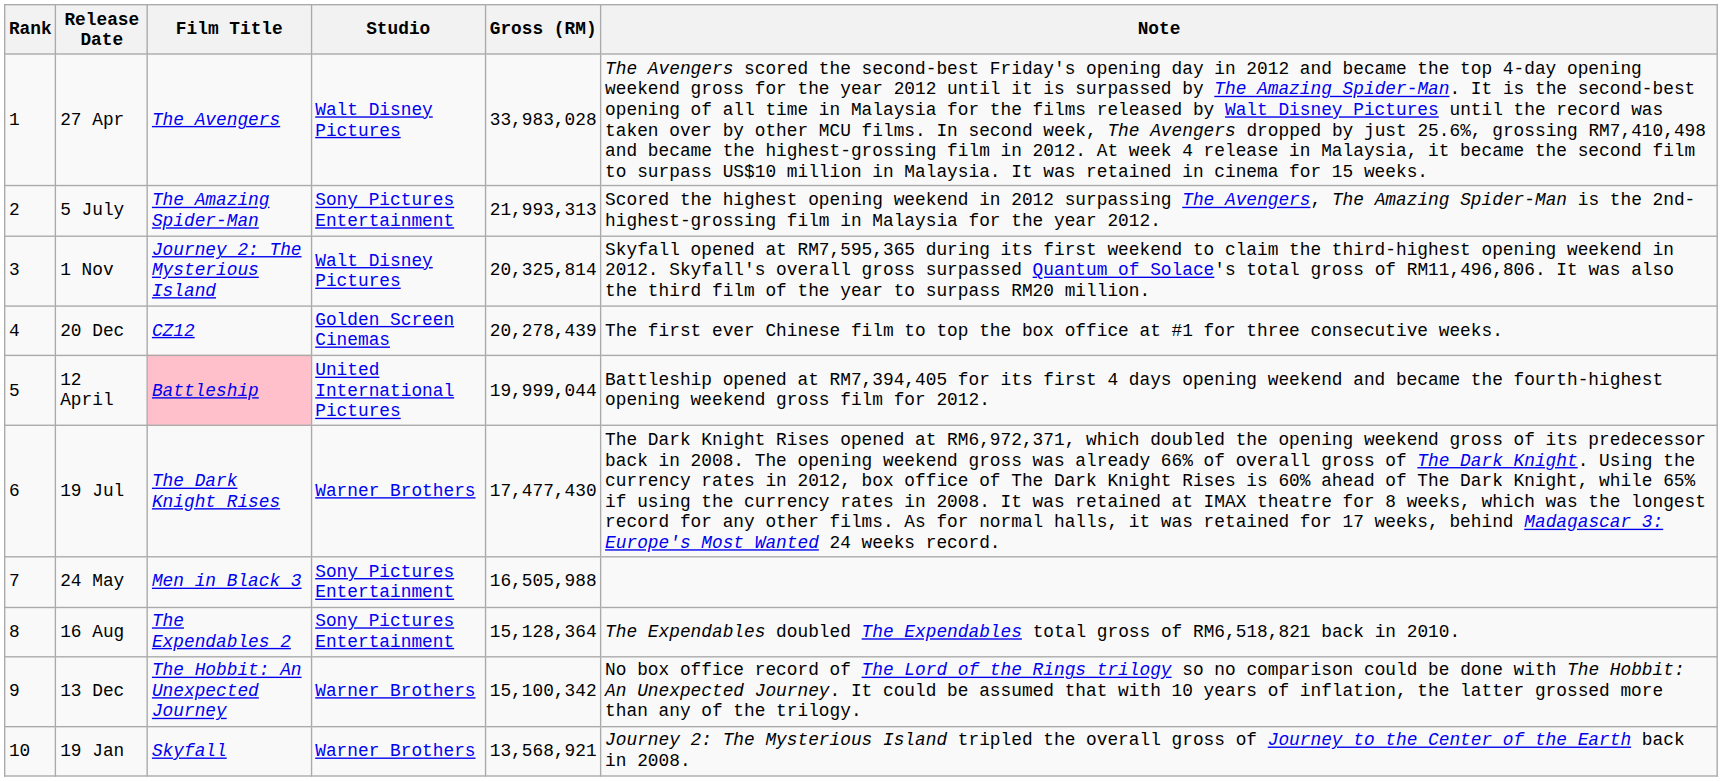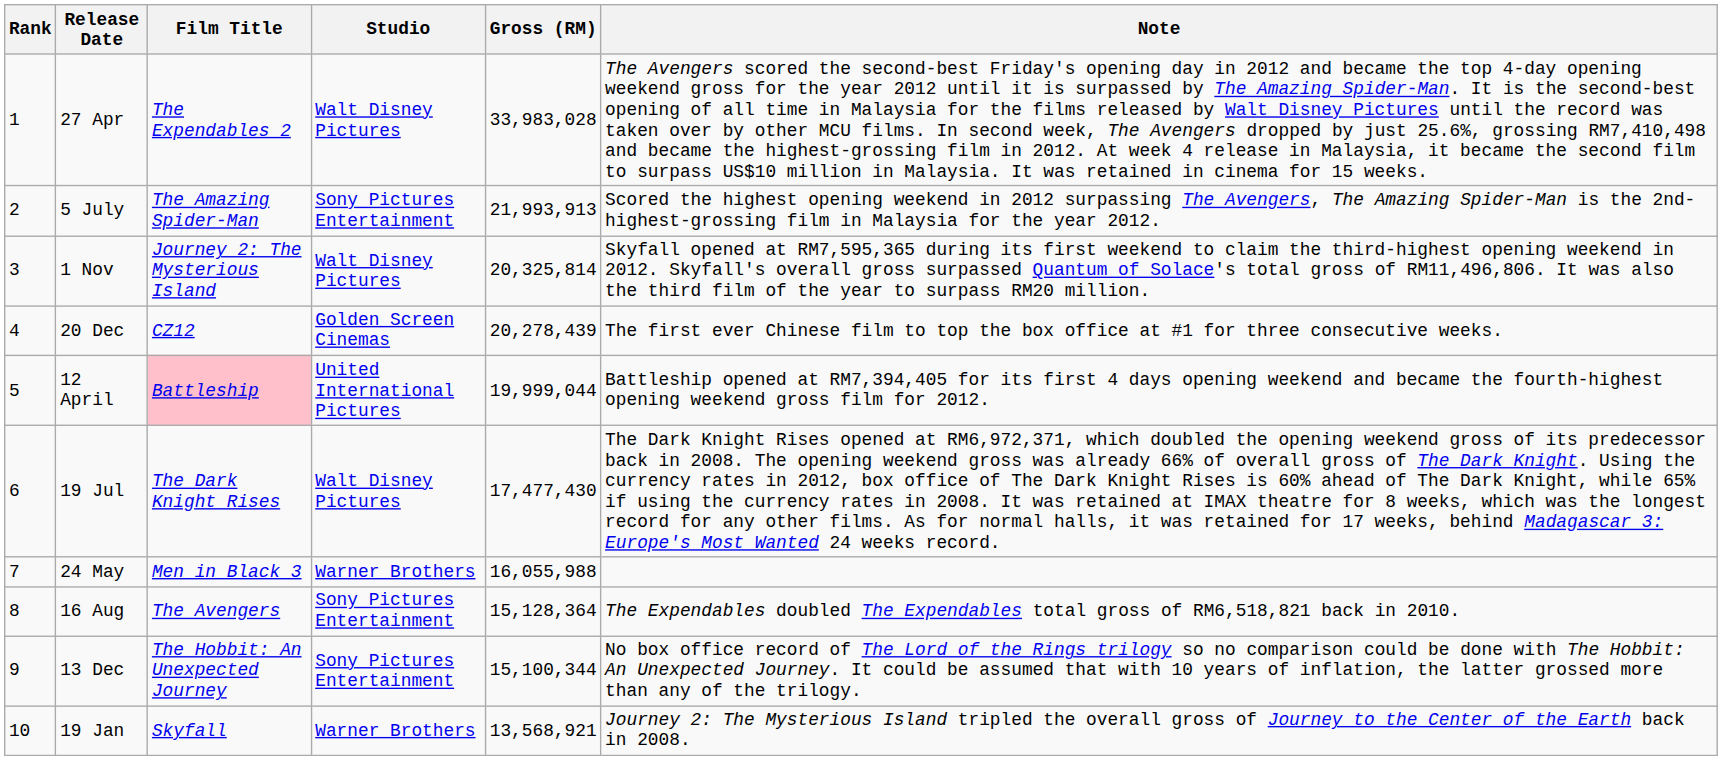27 Apr | Film Title: The Avengers -> The Expendables 2
5 July | Gross (RM): 21,993,313 -> 21,993,913
19 Jul | Studio: Warner Brothers -> Walt Disney Pictures
24 May | Studio: Sony Pictures Entertainment -> Warner Brothers
24 May | Gross (RM): 16,505,988 -> 16,055,988
16 Aug | Film Title: The Expendables 2 -> The Avengers
13 Dec | Studio: Warner Brothers -> Sony Pictures Entertainment
13 Dec | Gross (RM): 15,100,342 -> 15,100,344
